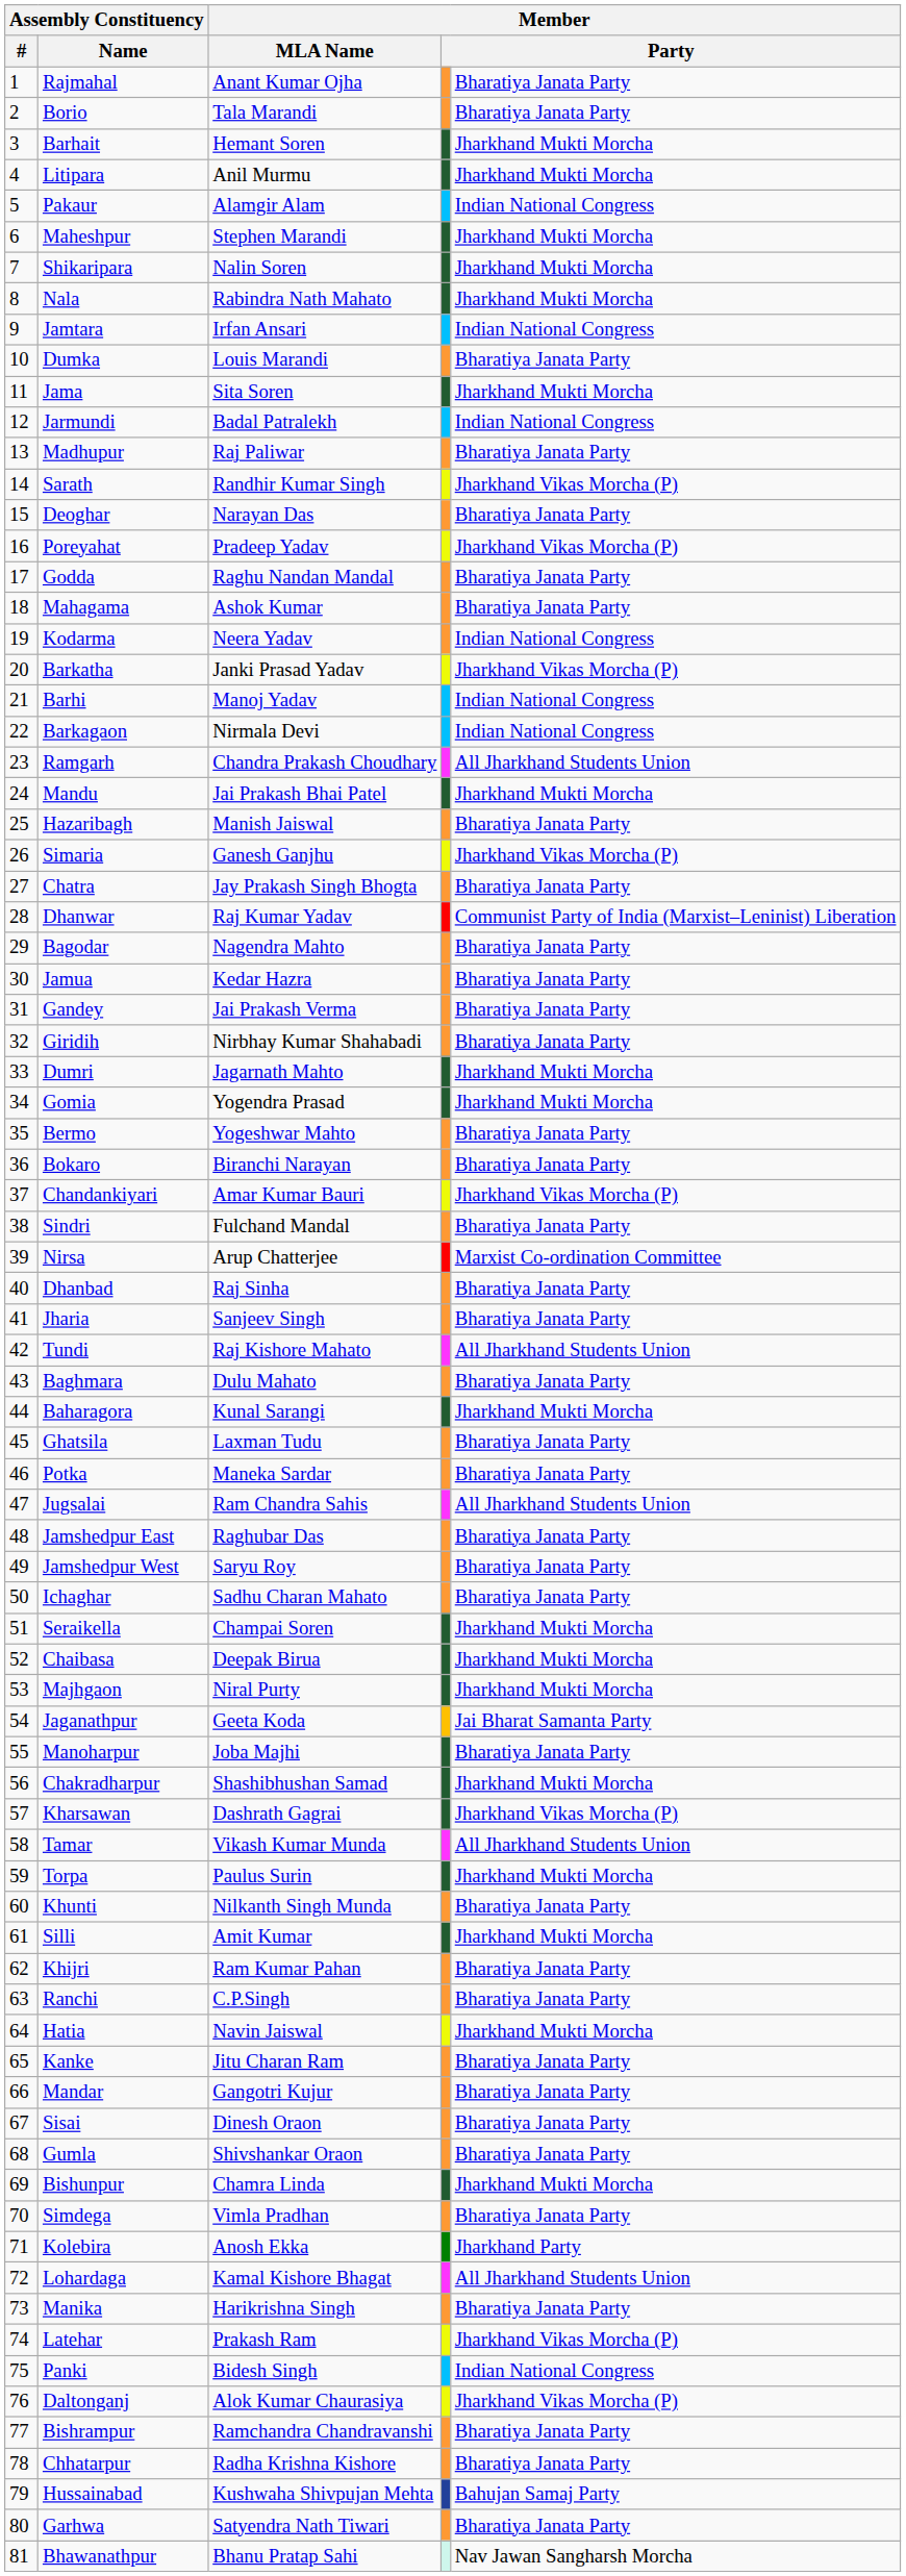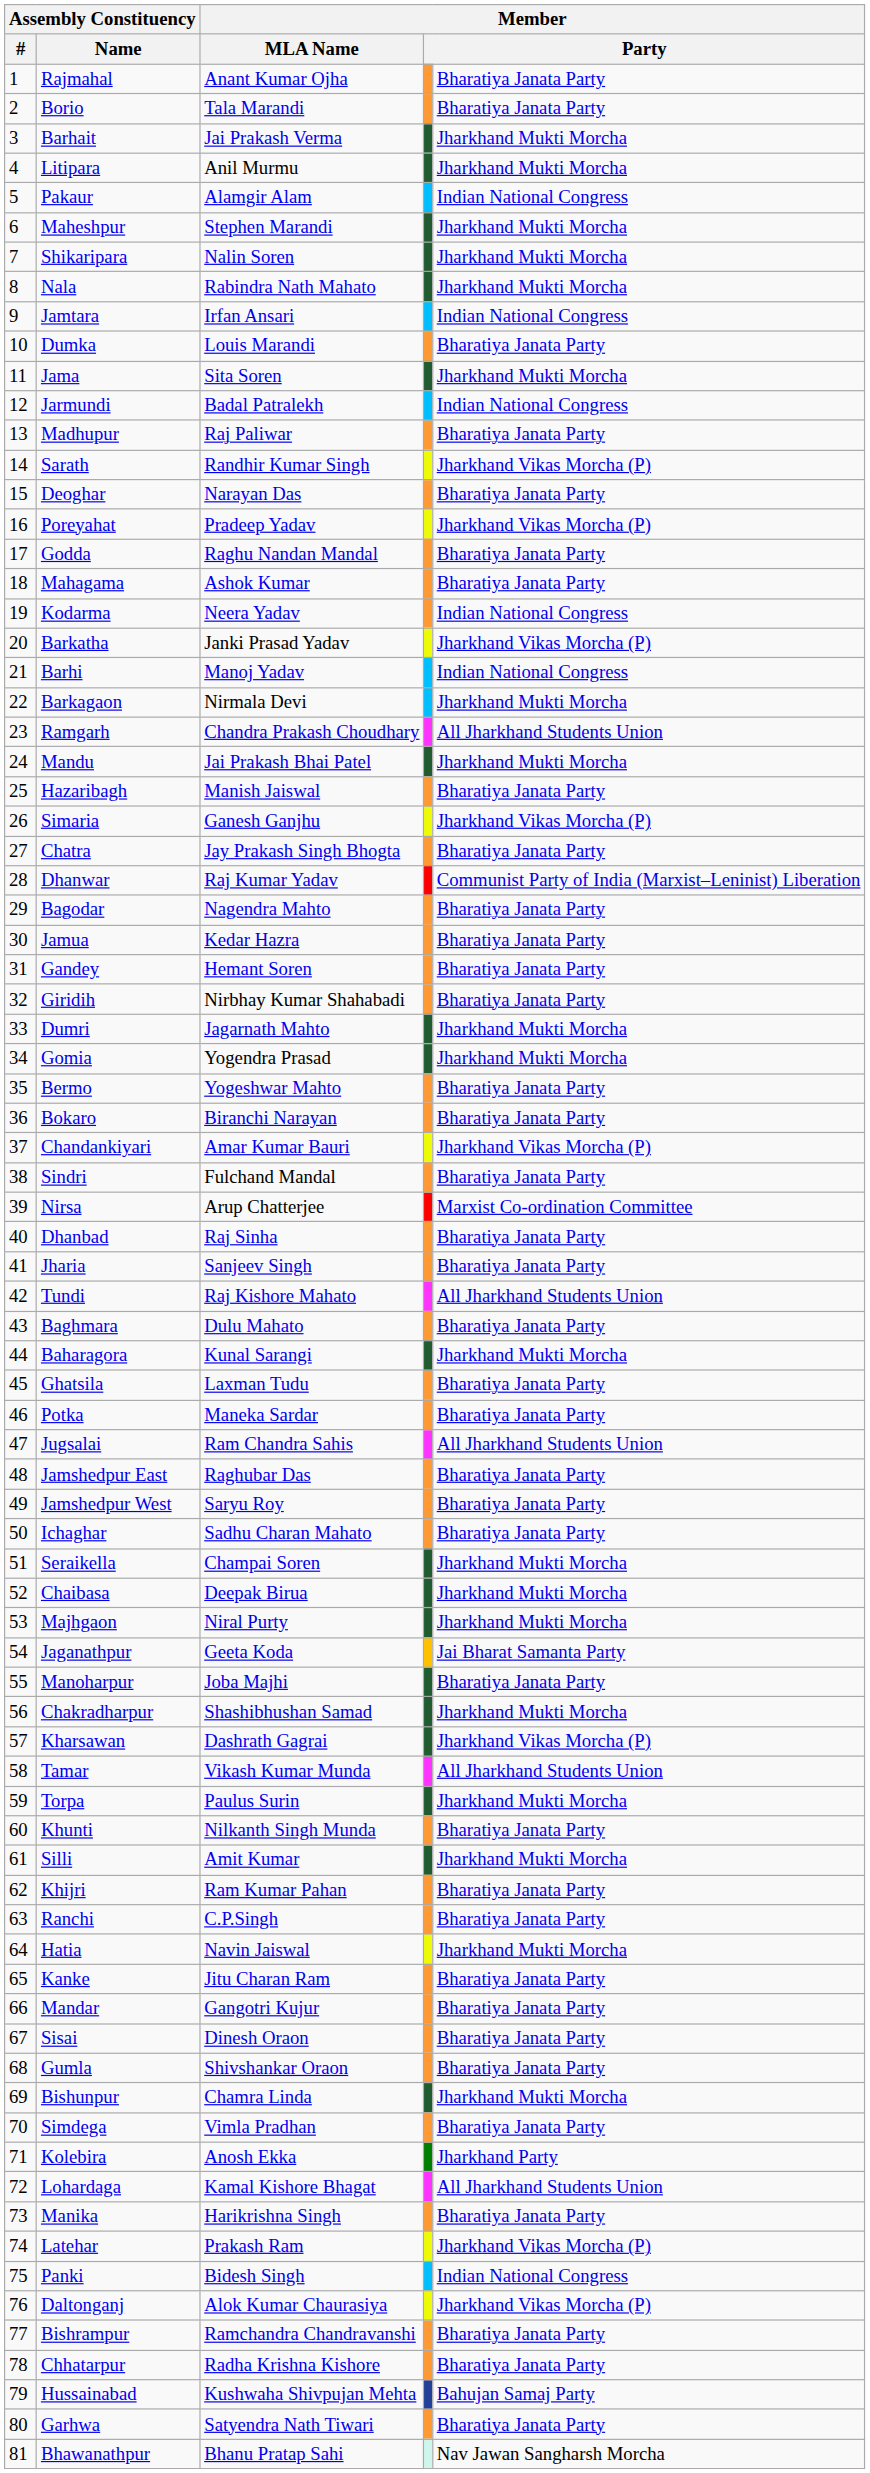Barhait | Member / MLA Name: Hemant Soren -> Jai Prakash Verma
Barkagaon | column 5: Indian National Congress -> Jharkhand Mukti Morcha
Gandey | Member / MLA Name: Jai Prakash Verma -> Hemant Soren
